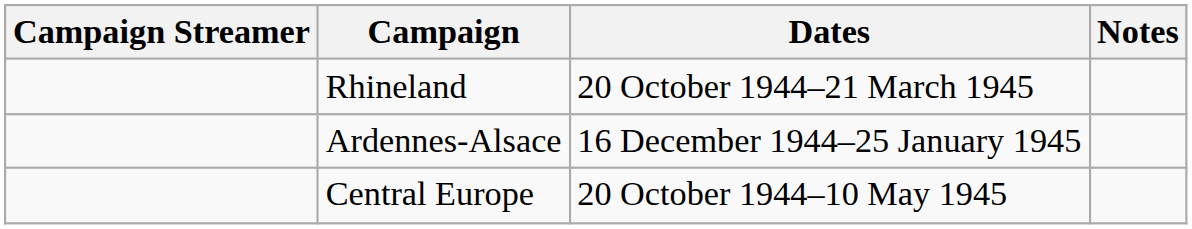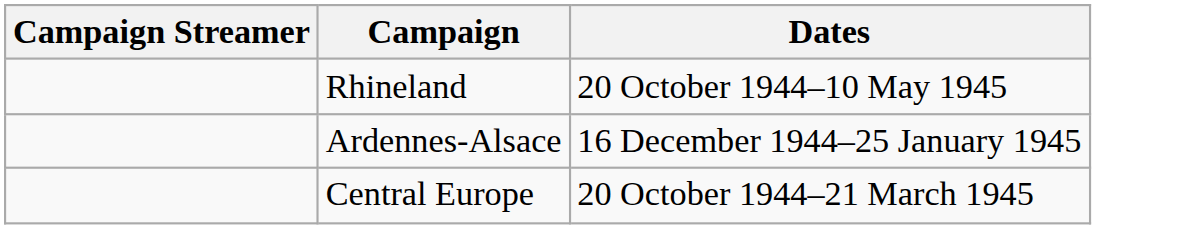- column: Notes
Rhineland | Dates: 20 October 1944–21 March 1945 -> 20 October 1944–10 May 1945
Central Europe | Dates: 20 October 1944–10 May 1945 -> 20 October 1944–21 March 1945
